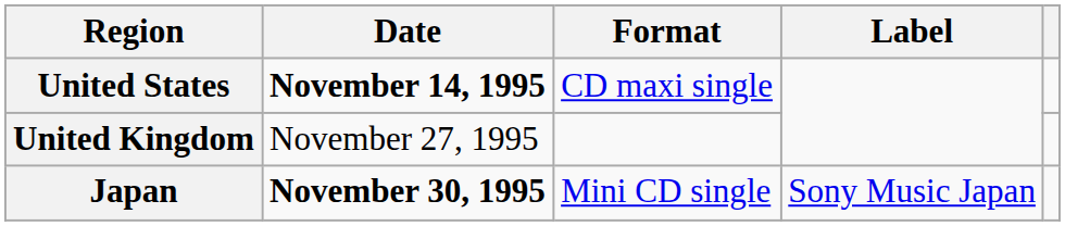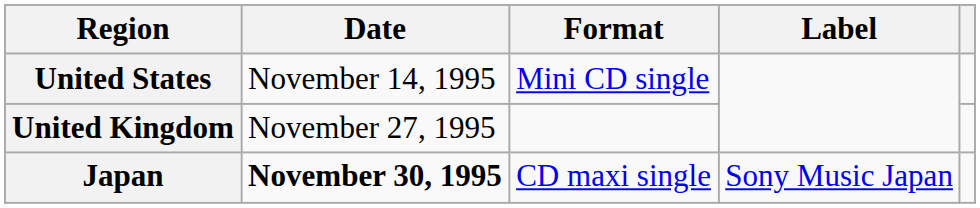United States | Date: bold -> normal
United States | Format: CD maxi single -> Mini CD single
Japan | Format: Mini CD single -> CD maxi single
